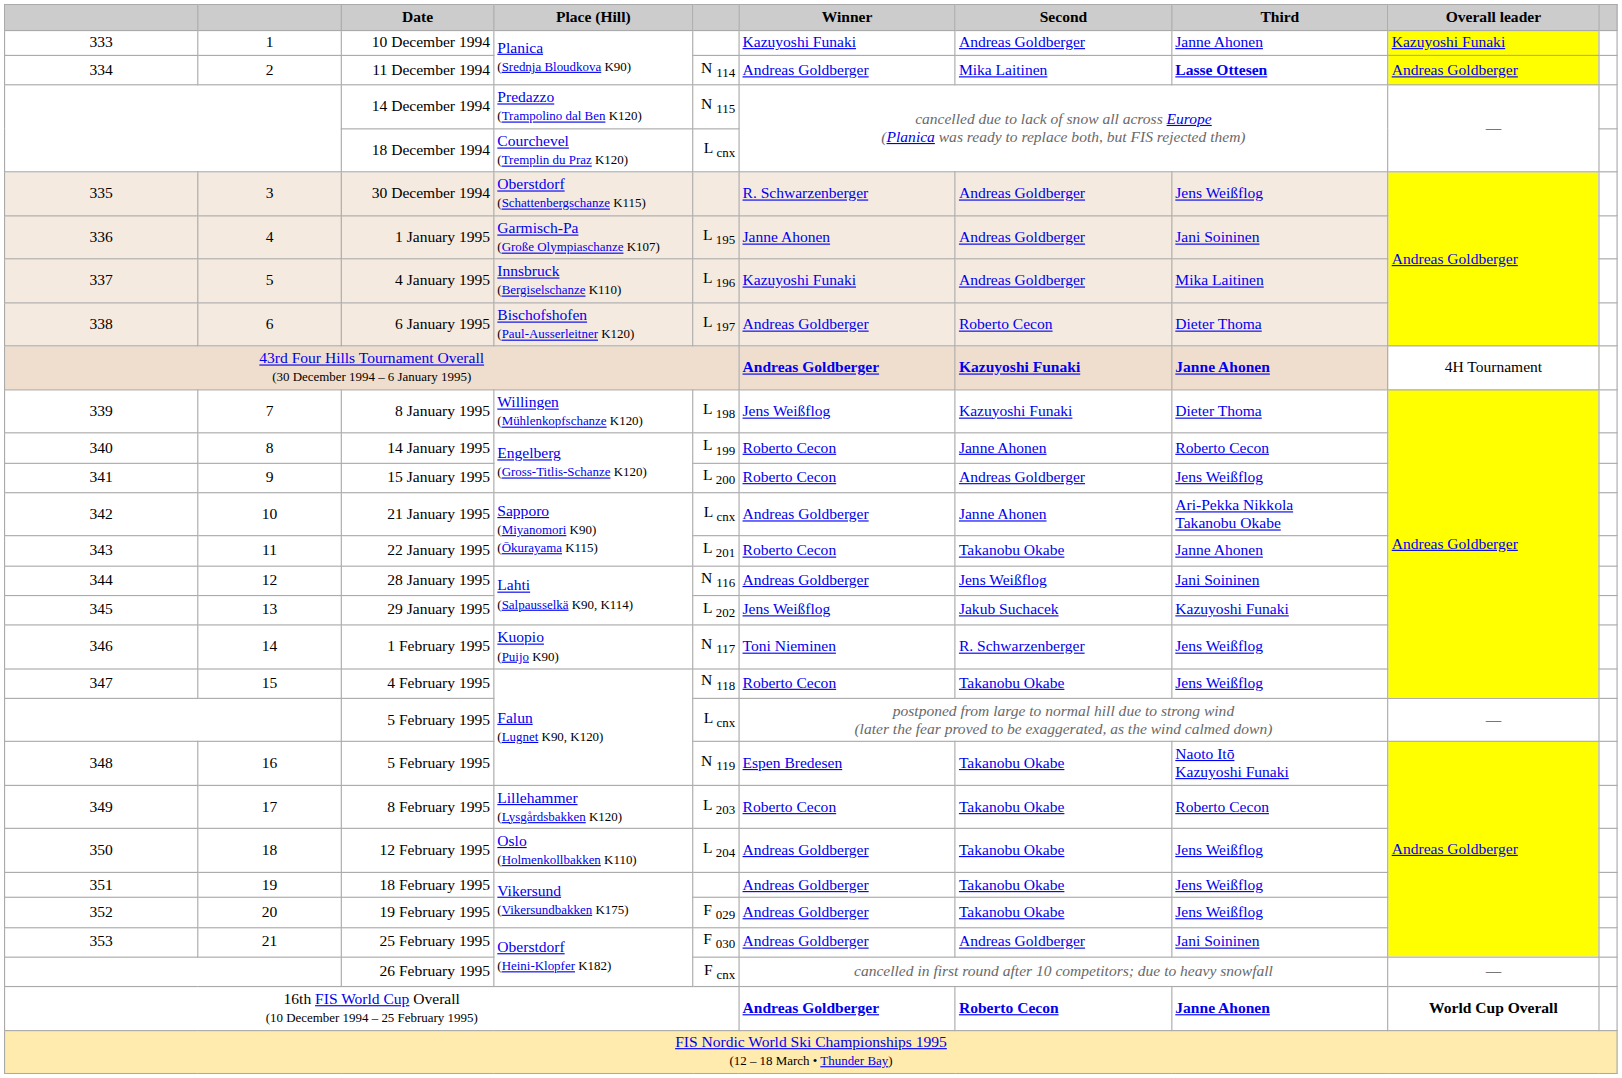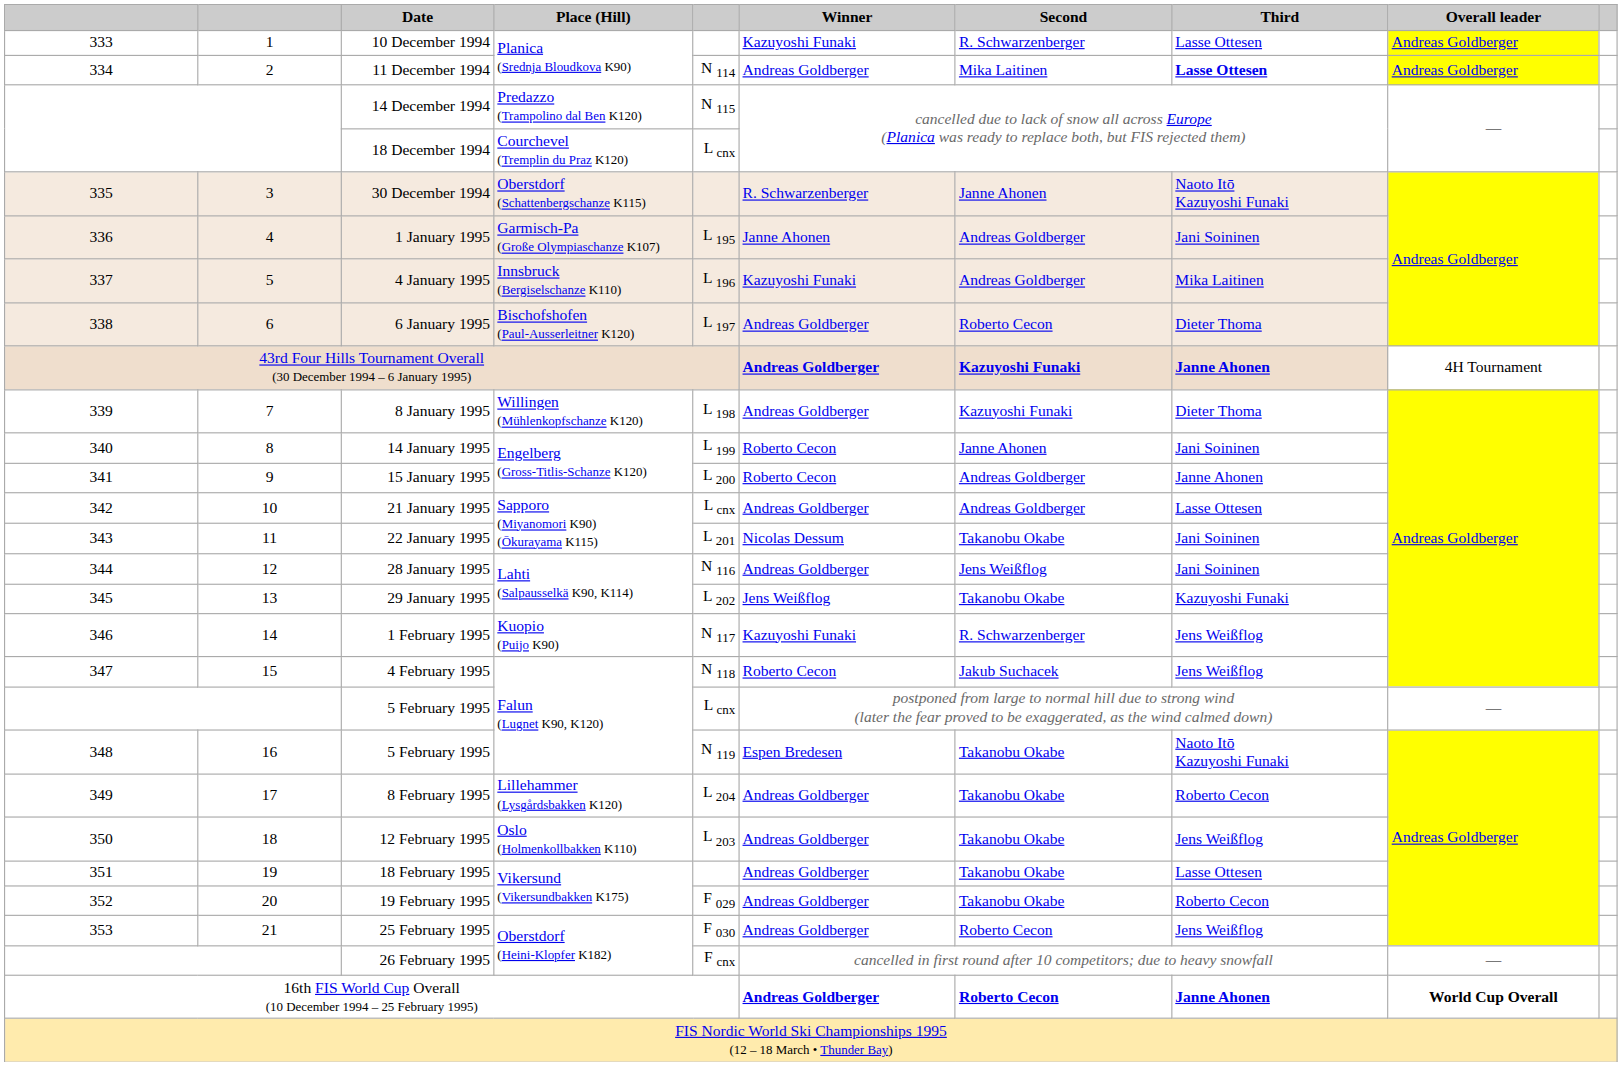10 December 1994 | Second: Andreas Goldberger -> R. Schwarzenberger
10 December 1994 | Third: Janne Ahonen -> Lasse Ottesen
10 December 1994 | Overall leader: Kazuyoshi Funaki -> Andreas Goldberger
30 December 1994 | Second: Andreas Goldberger -> Janne Ahonen
30 December 1994 | Third: Jens Weißflog -> Naoto Itō Kazuyoshi Funaki
8 January 1995 | Winner: Jens Weißflog -> Andreas Goldberger
14 January 1995 | Third: Roberto Cecon -> Jani Soininen
15 January 1995 | Third: Jens Weißflog -> Janne Ahonen
21 January 1995 | Second: Janne Ahonen -> Andreas Goldberger
21 January 1995 | Third: Ari-Pekka Nikkola Takanobu Okabe -> Lasse Ottesen
22 January 1995 | Winner: Roberto Cecon -> Nicolas Dessum
22 January 1995 | Third: Janne Ahonen -> Jani Soininen
29 January 1995 | Second: Jakub Suchacek -> Takanobu Okabe
1 February 1995 | Winner: Toni Nieminen -> Kazuyoshi Funaki
4 February 1995 | Second: Takanobu Okabe -> Jakub Suchacek
8 February 1995 | column 5: L 203 -> L 204
8 February 1995 | Winner: Roberto Cecon -> Andreas Goldberger
12 February 1995 | column 5: L 204 -> L 203
18 February 1995 | Third: Jens Weißflog -> Lasse Ottesen
19 February 1995 | Third: Jens Weißflog -> Roberto Cecon
25 February 1995 | Second: Andreas Goldberger -> Roberto Cecon
25 February 1995 | Third: Jani Soininen -> Jens Weißflog
